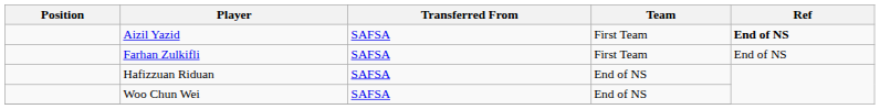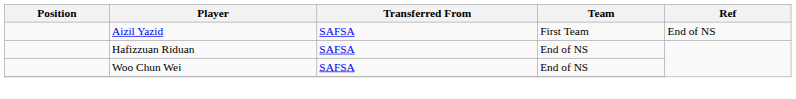Aizil Yazid | Ref: bold -> normal
- row: Farhan Zulkifli | SAFSA | First Team | End of NS
